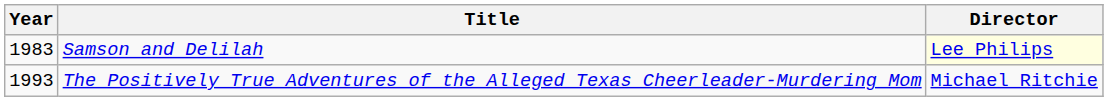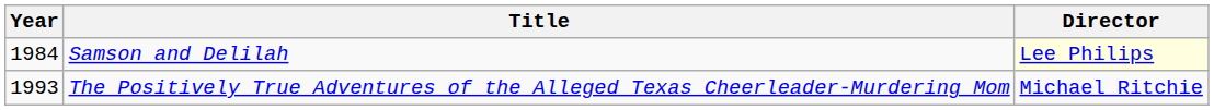Samson and Delilah | Year: 1983 -> 1984
